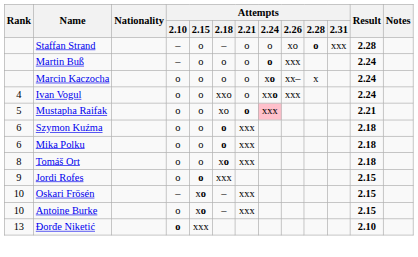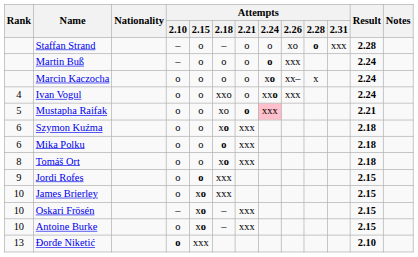Szymon Kuźma | Attempts / 2.18: o -> xo
+ row: 10 | James Brierley | o | xo | xxx | 2.15
